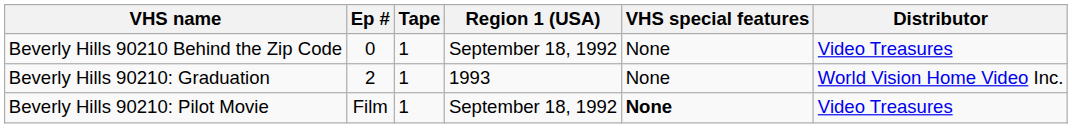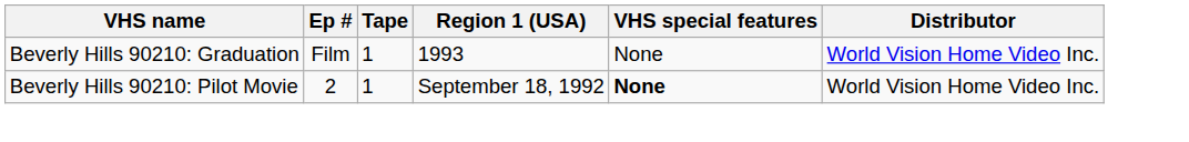- row: Beverly Hills 90210 Behind the Zip Code | 0 | 1 | September 18, 1992 | None | Video Treasures
Beverly Hills 90210: Graduation | Ep #: 2 -> Film
Beverly Hills 90210: Pilot Movie | Ep #: Film -> 2
Beverly Hills 90210: Pilot Movie | Distributor: Video Treasures -> World Vision Home Video Inc.
